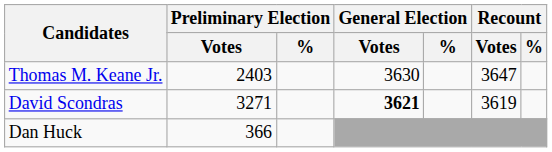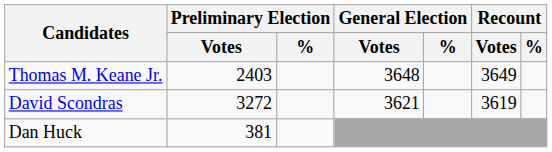Thomas M. Keane Jr. | General Election / Votes: 3630 -> 3648
Thomas M. Keane Jr. | Recount / Votes: 3647 -> 3649
David Scondras | Preliminary Election / Votes: 3271 -> 3272
David Scondras | General Election / Votes: bold -> normal
Dan Huck | Preliminary Election / Votes: 366 -> 381
